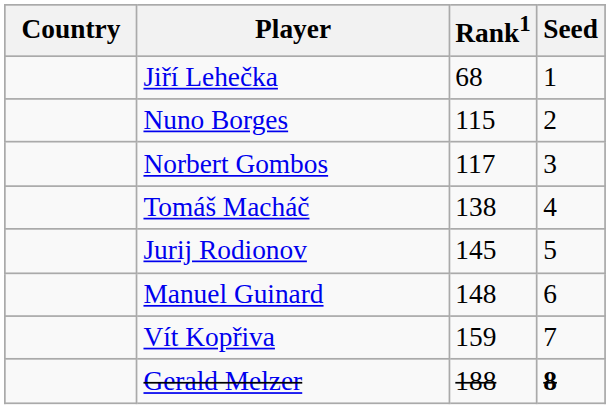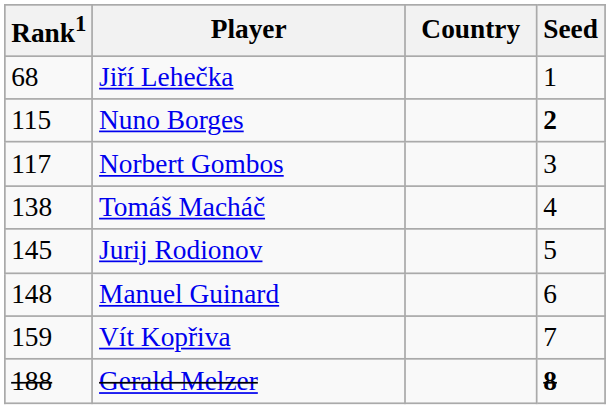columns swapped: Country <-> Rank1
Nuno Borges | Seed: normal -> bold
